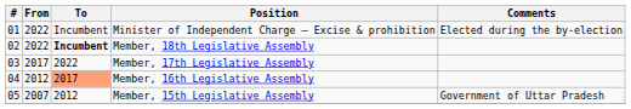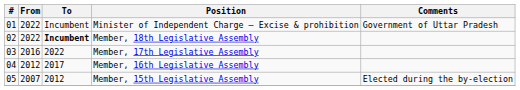Minister of Independent Charge – Excise & prohibition | Comments: Elected during the by-election -> Government of Uttar Pradesh
Member, 17th Legislative Assembly | From: 2017 -> 2016
Member, 16th Legislative Assembly | To: lightsalmon background -> no background
Member, 15th Legislative Assembly | Comments: Government of Uttar Pradesh -> Elected during the by-election
